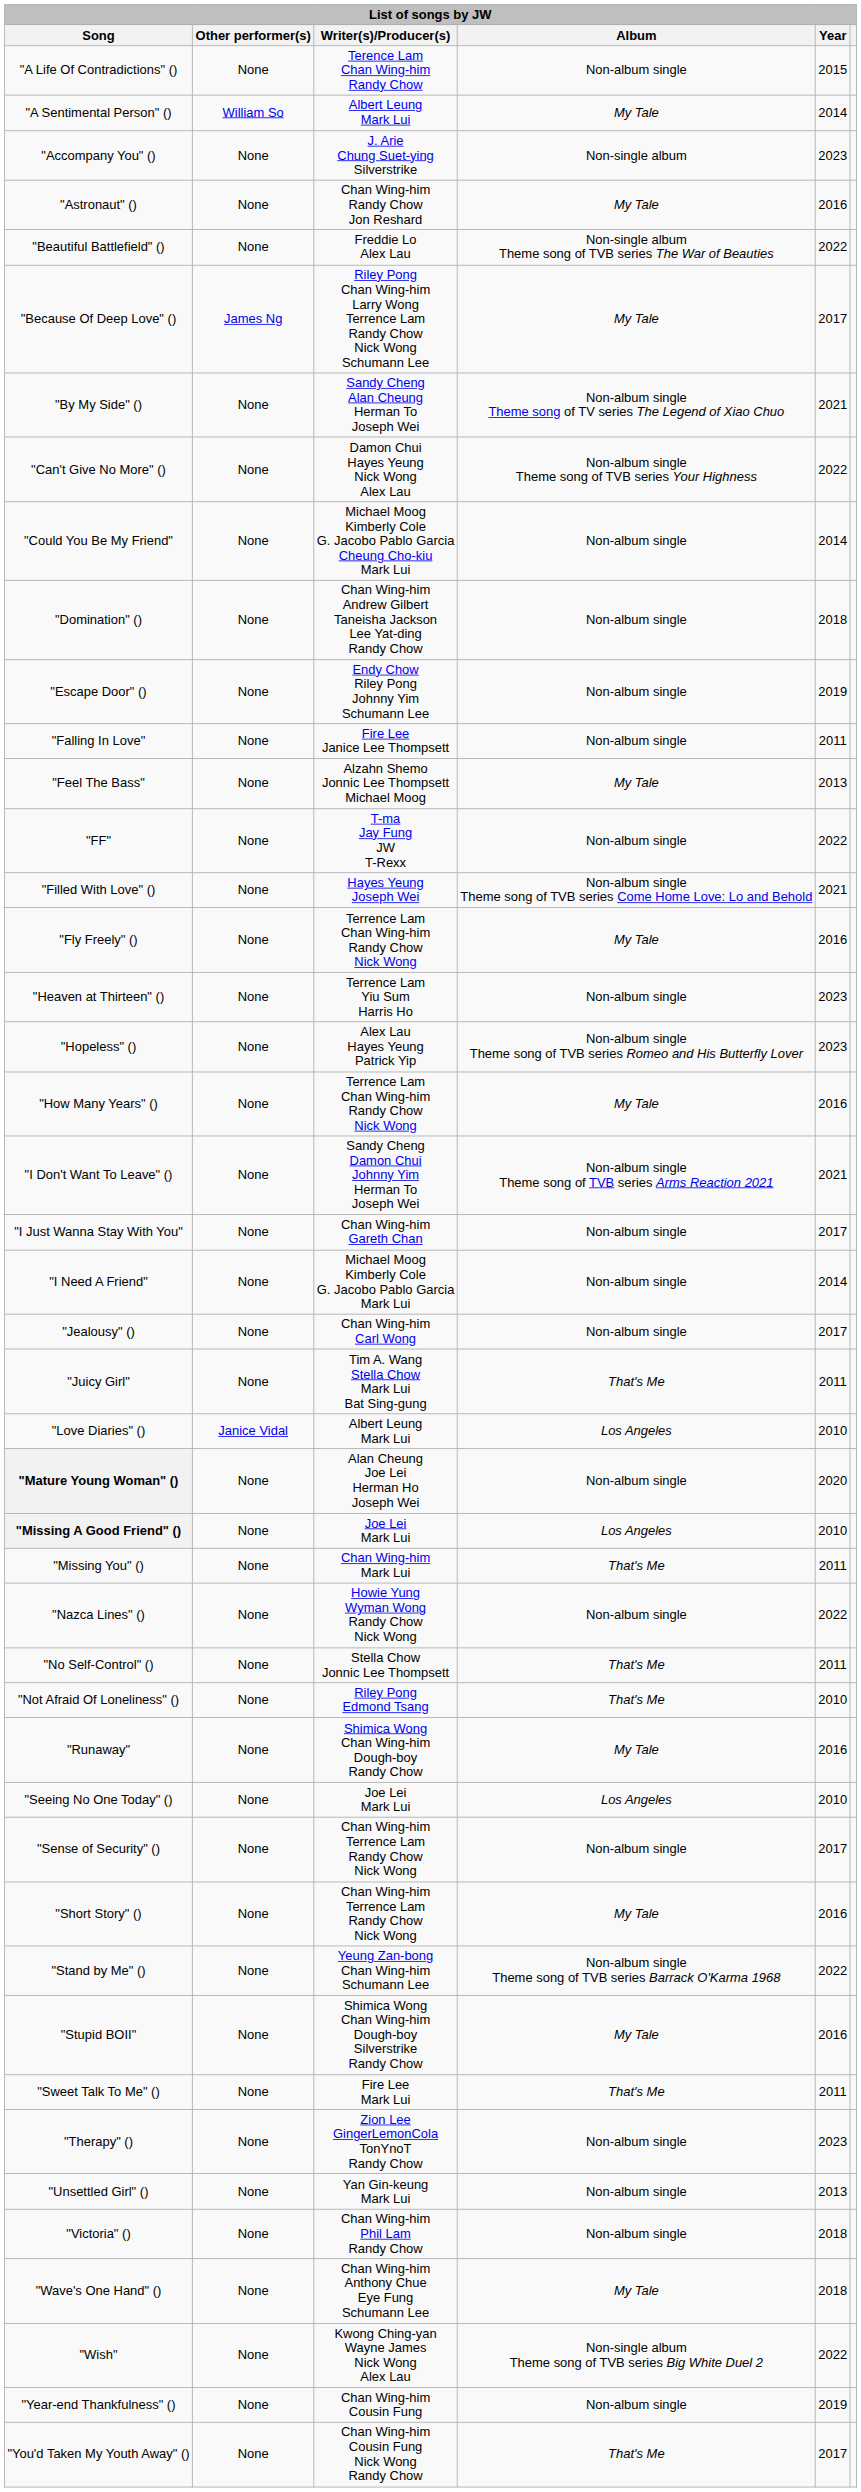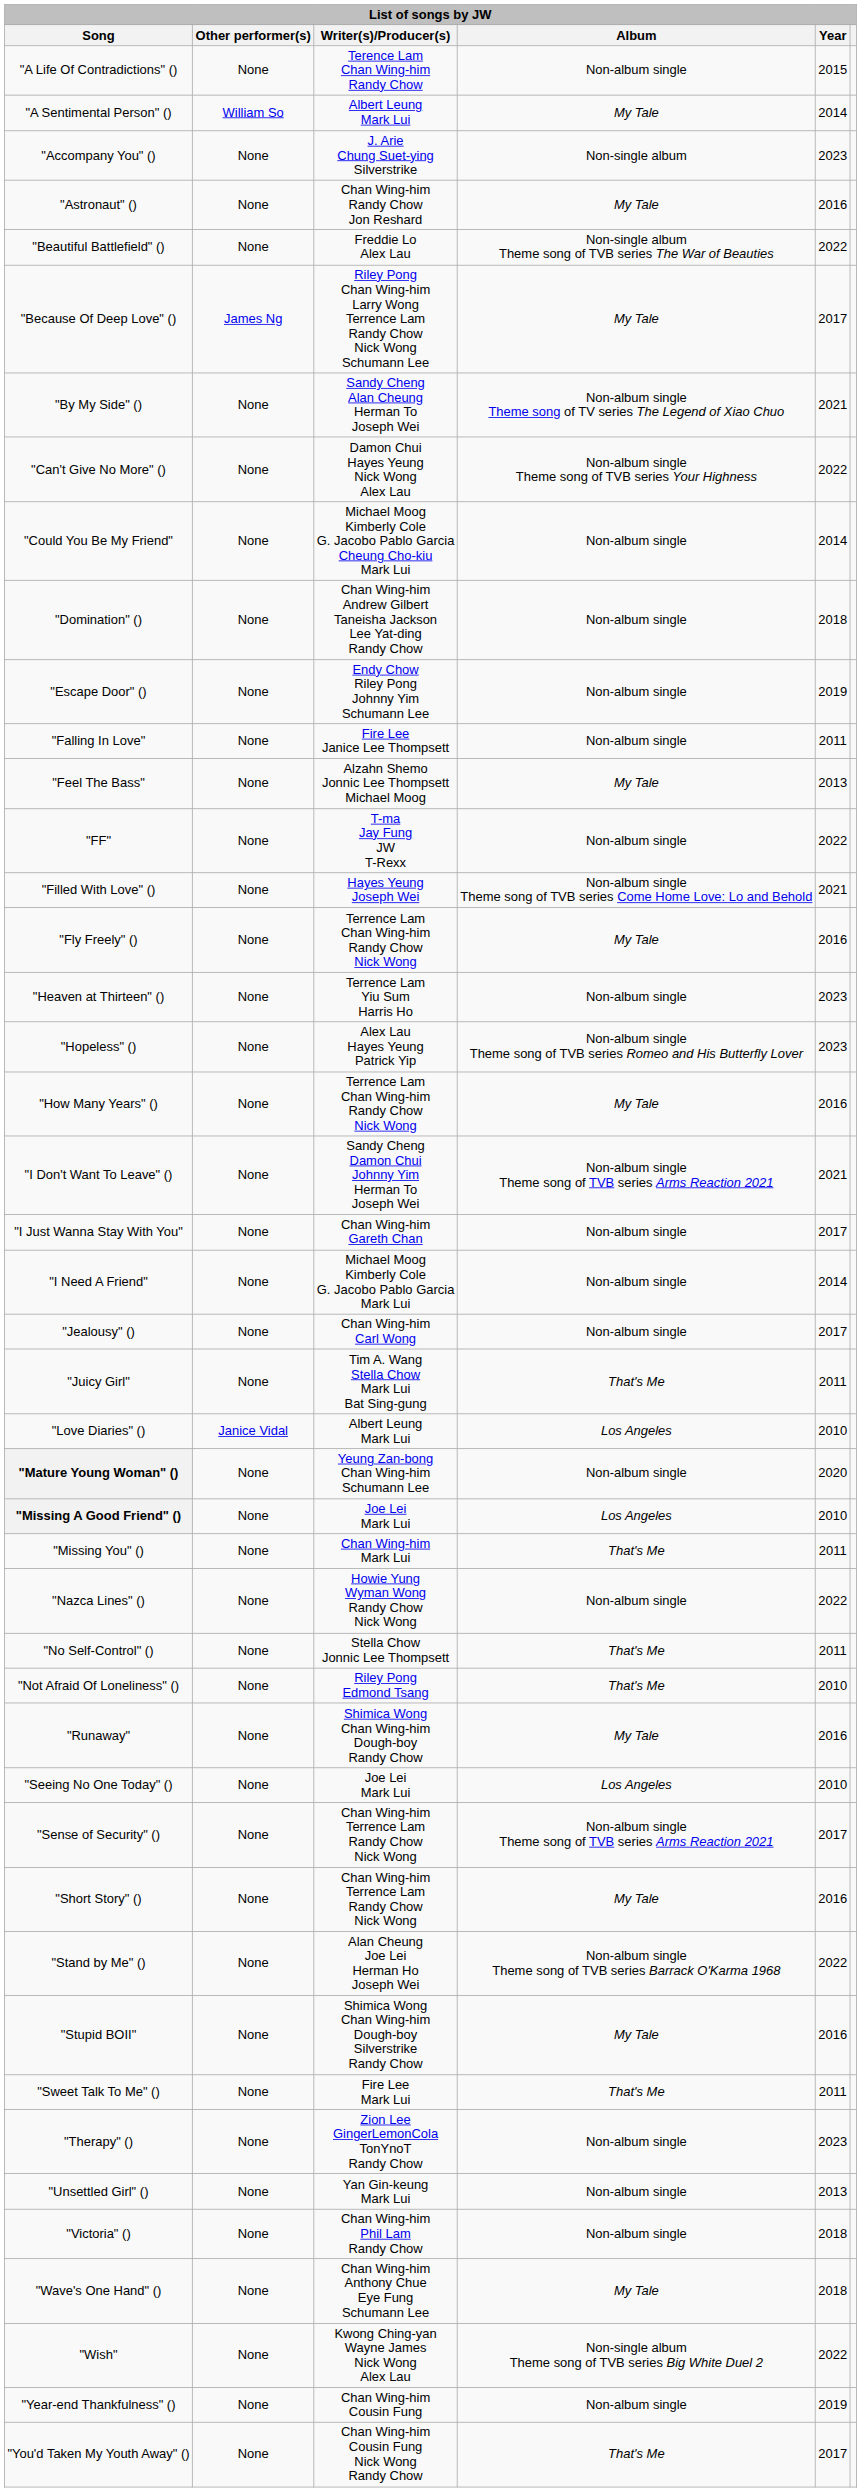"Mature Young Woman" () | Writer(s)/Producer(s): Alan Cheung Joe Lei Herman Ho Joseph Wei -> Yeung Zan-bong Chan Wing-him Schumann Lee
"Sense of Security" () | Album: Non-album single -> Non-album single Theme song of TVB series Arms Reaction 2021
"Stand by Me" () | Writer(s)/Producer(s): Yeung Zan-bong Chan Wing-him Schumann Lee -> Alan Cheung Joe Lei Herman Ho Joseph Wei
